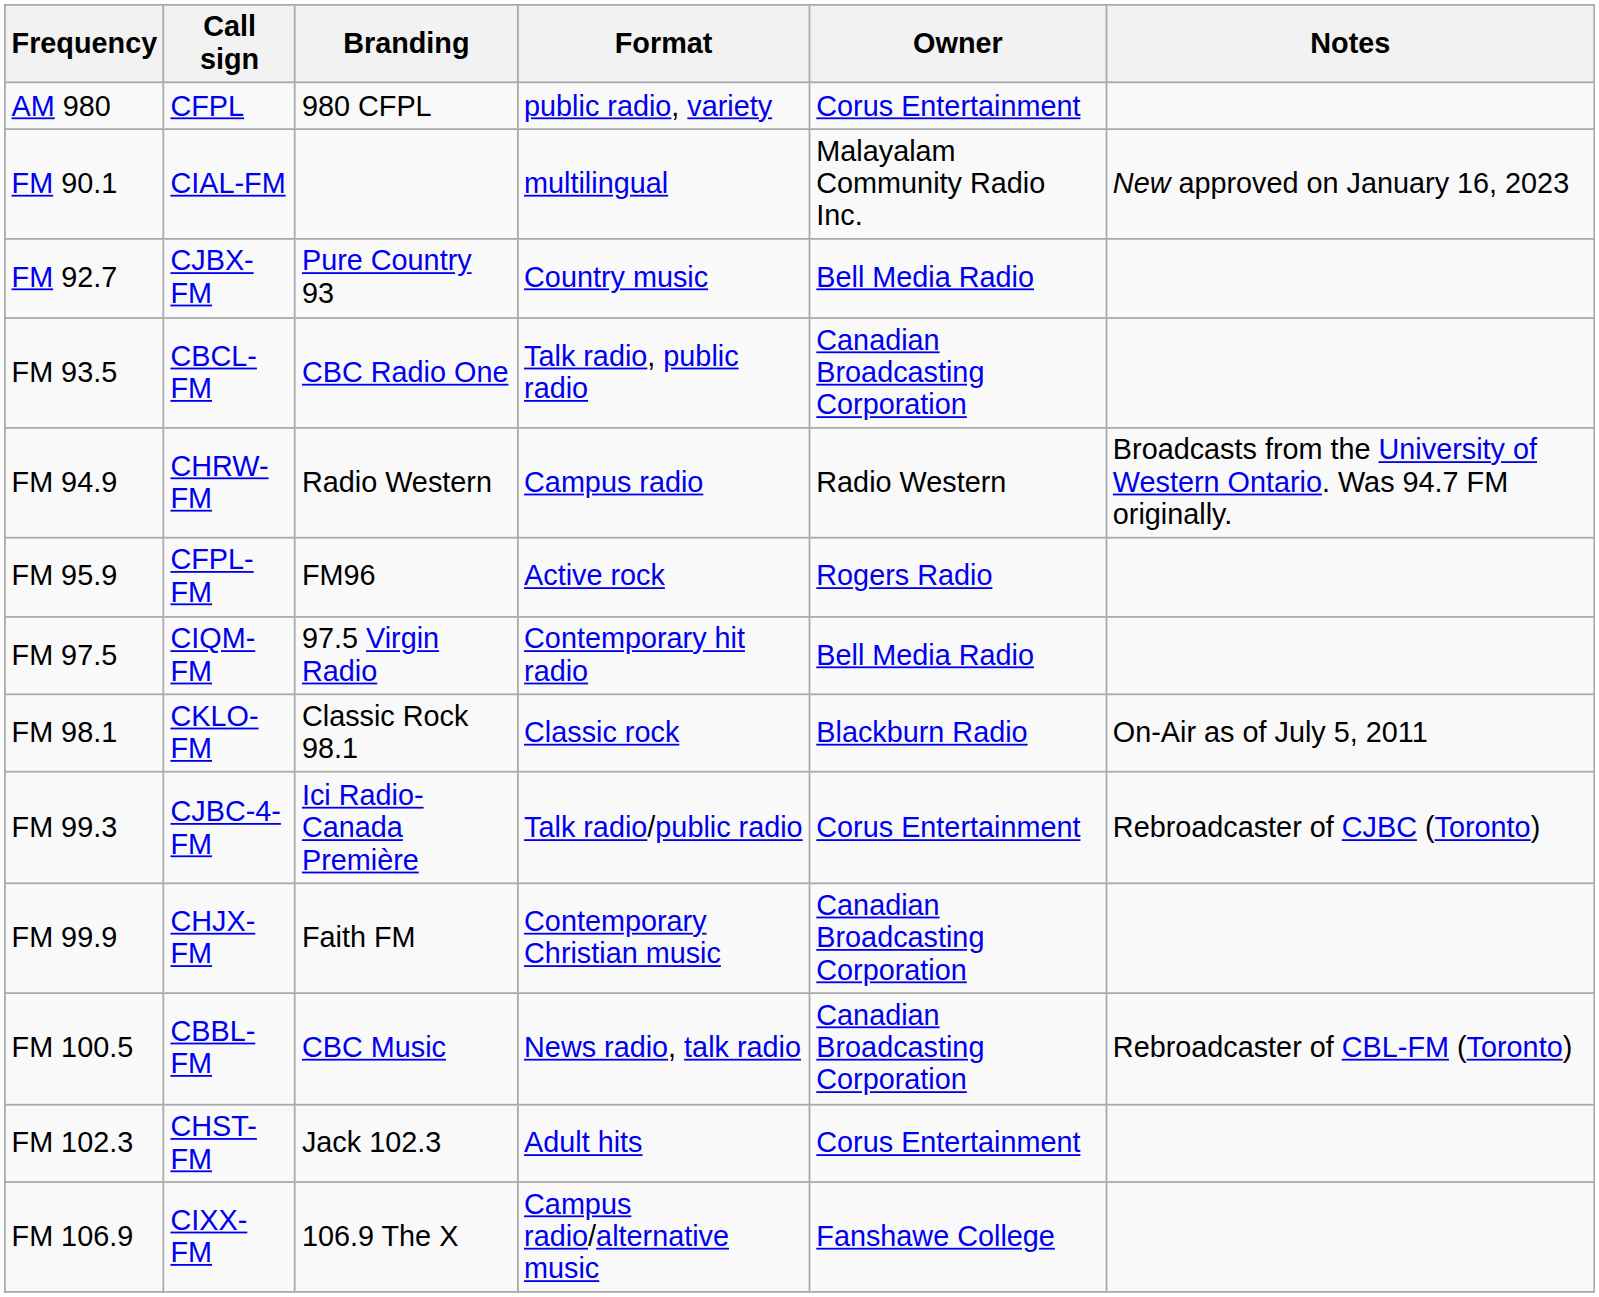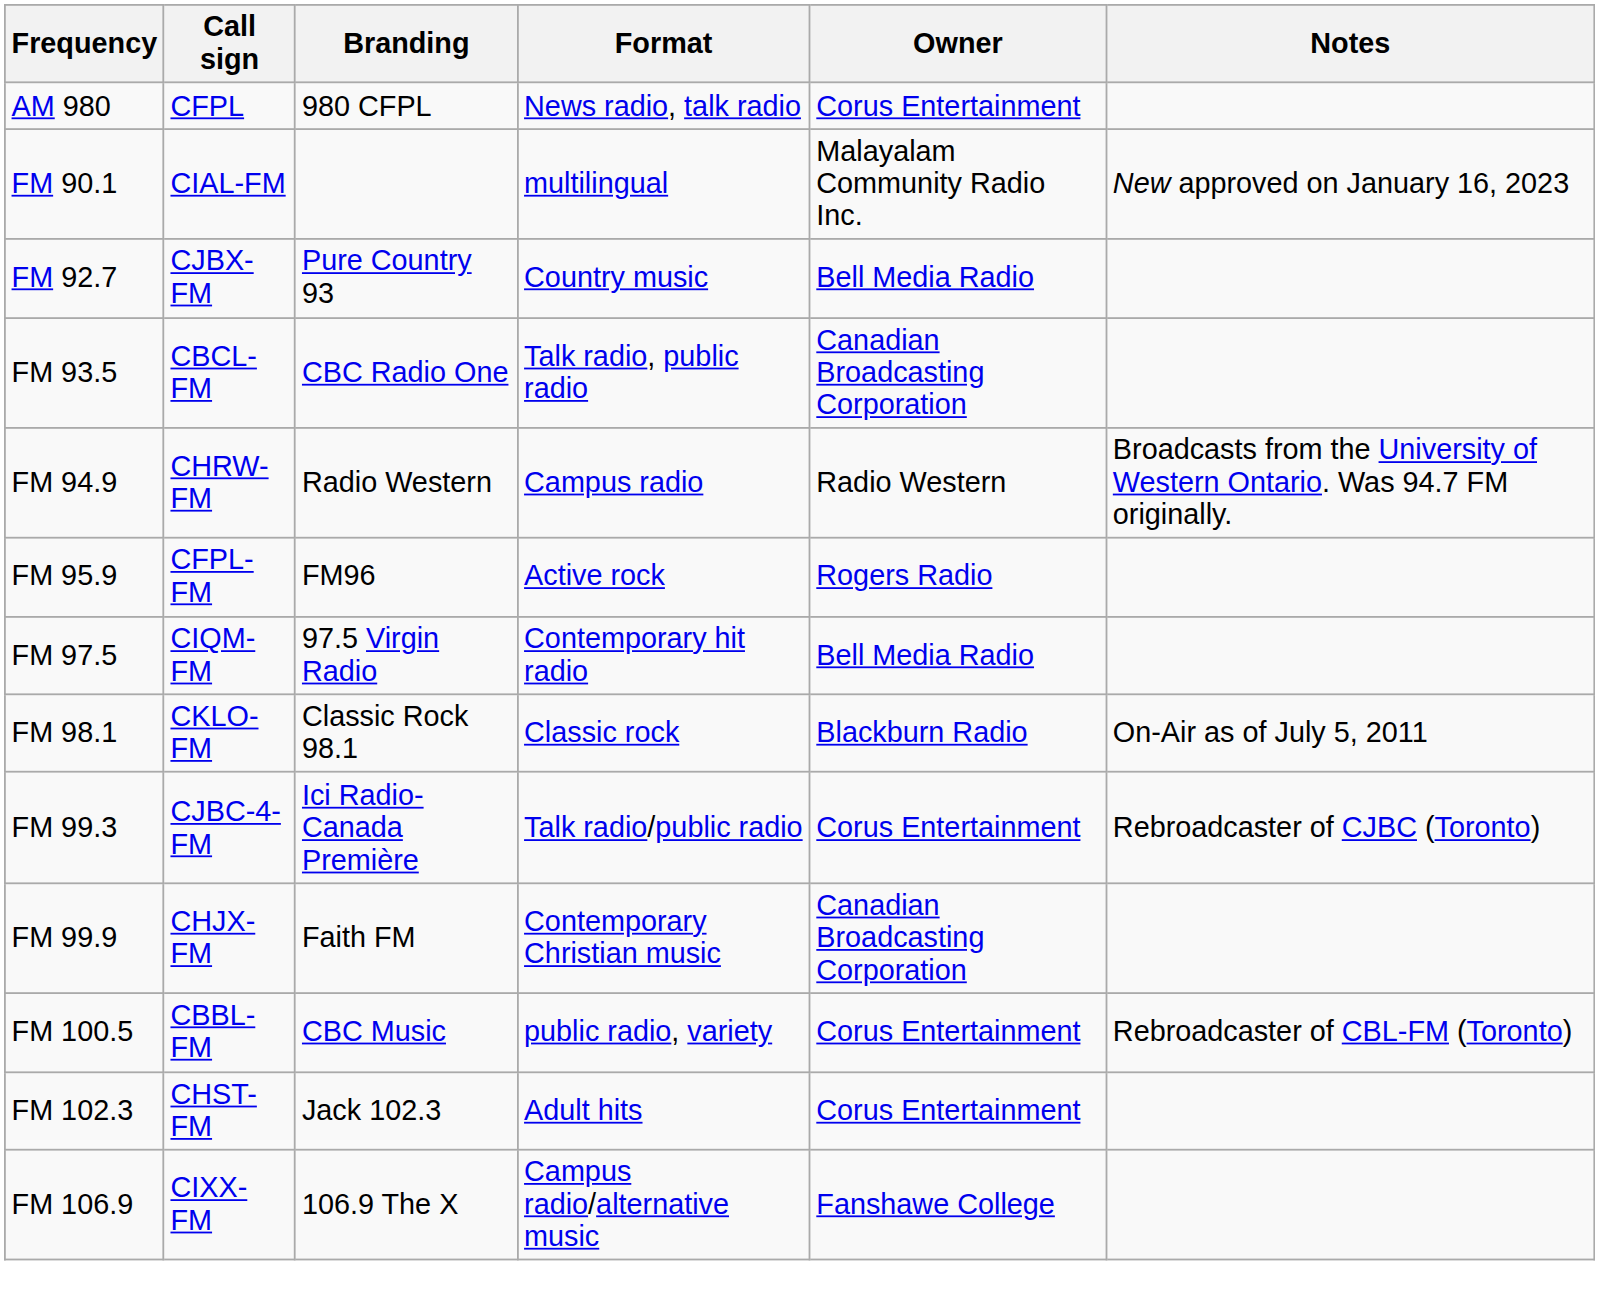AM 980 | Format: public radio, variety -> News radio, talk radio
FM 100.5 | Format: News radio, talk radio -> public radio, variety
FM 100.5 | Owner: Canadian Broadcasting Corporation -> Corus Entertainment
